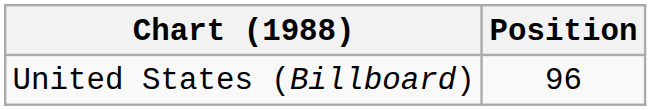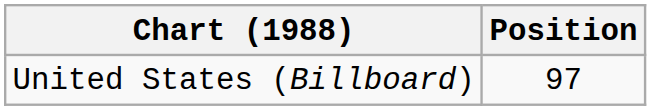United States (Billboard) | Position: 96 -> 97
